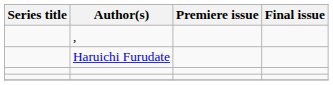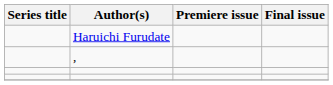rows swapped: Haruichi Furudate <-> ,
